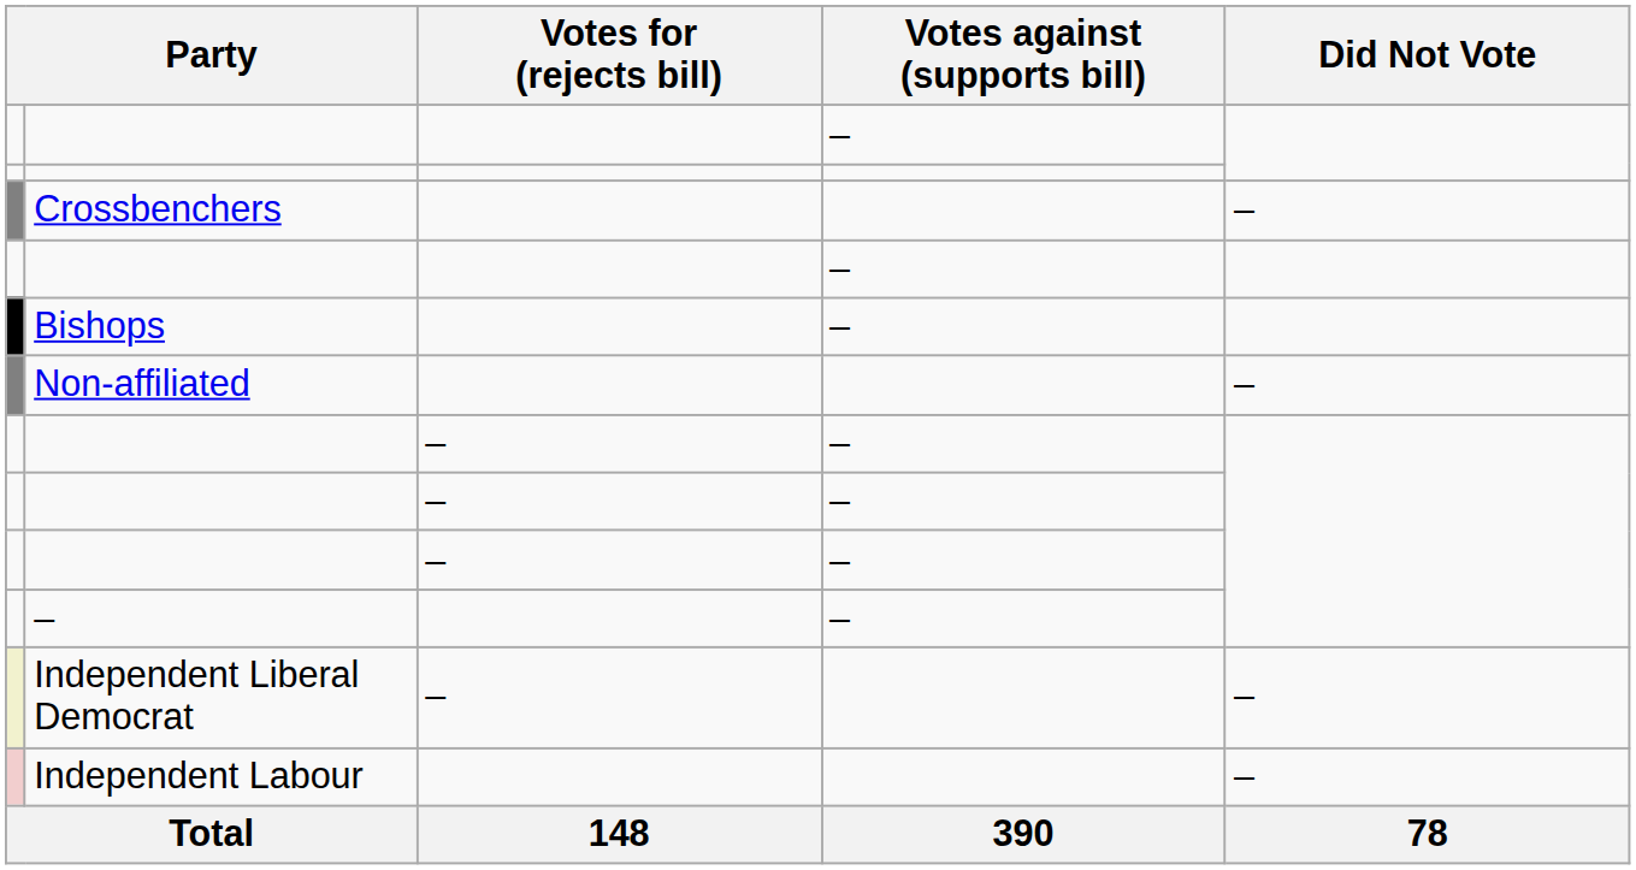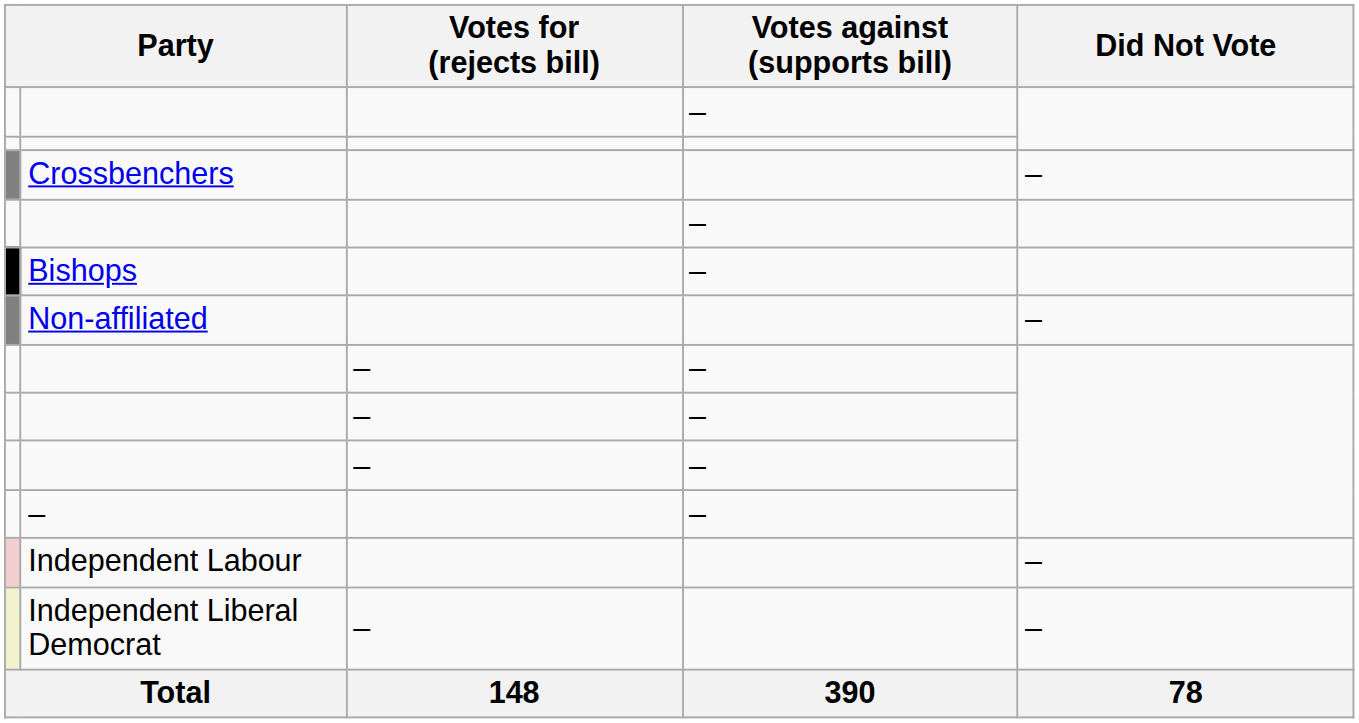rows swapped: Independent Labour <-> Independent Liberal Democrat
